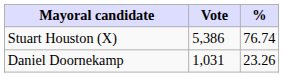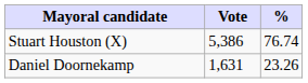Daniel Doornekamp | Vote: 1,031 -> 1,631
